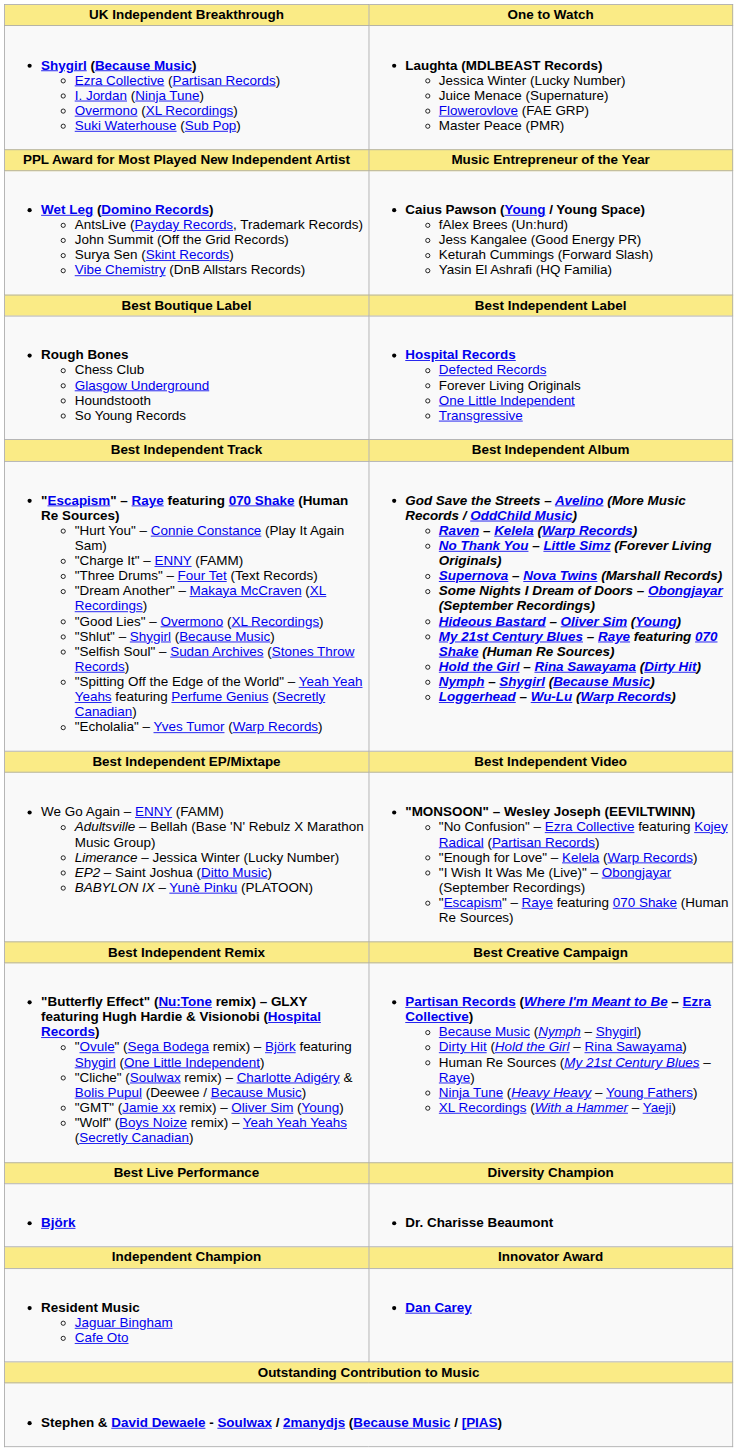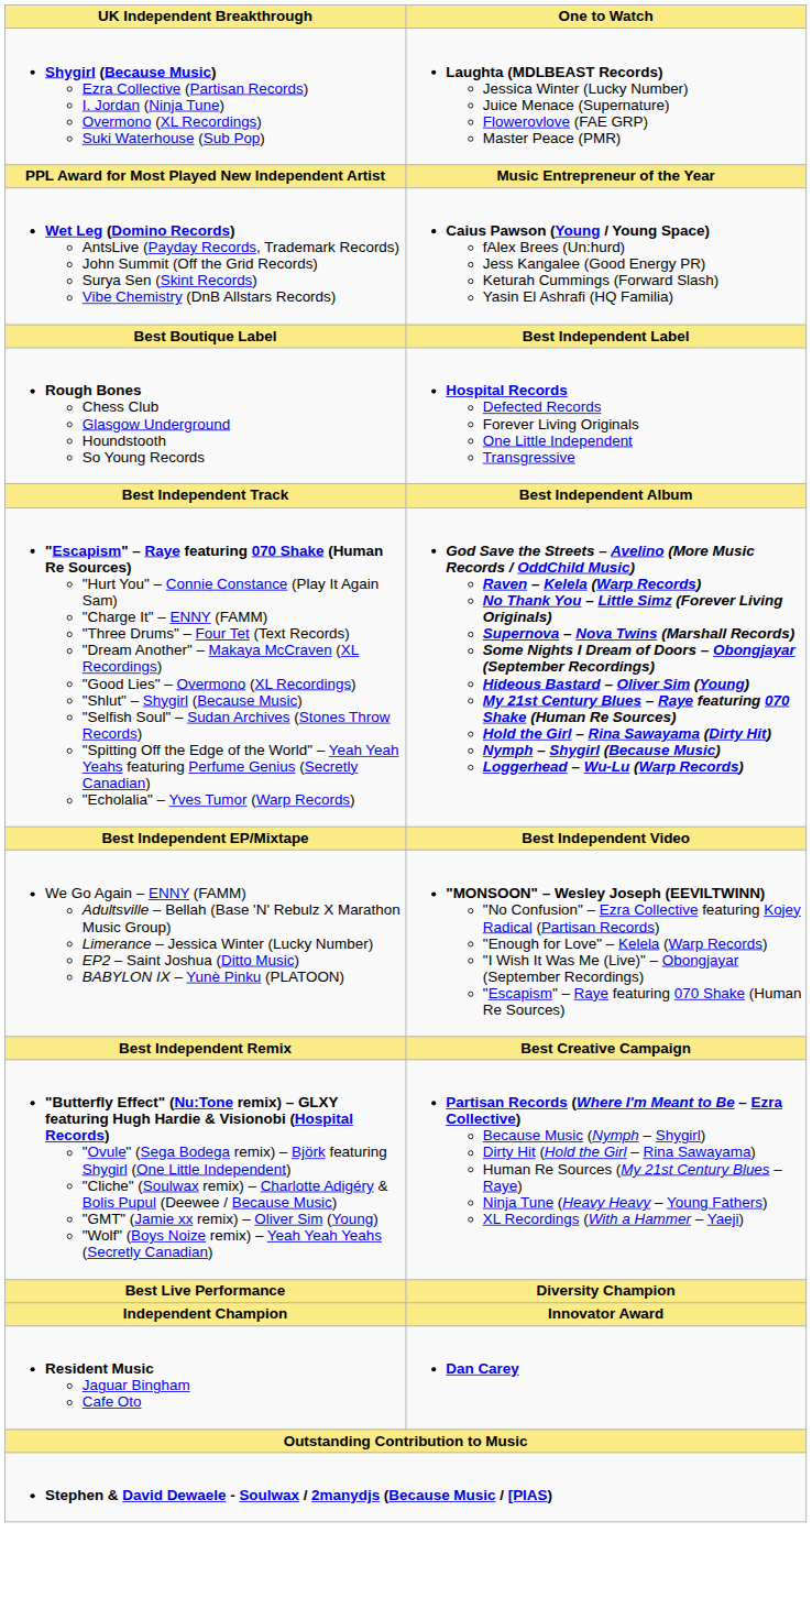- row: Björk | Dr. Charisse Beaumont
